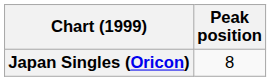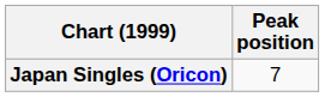Japan Singles (Oricon) | Peak position: 8 -> 7
